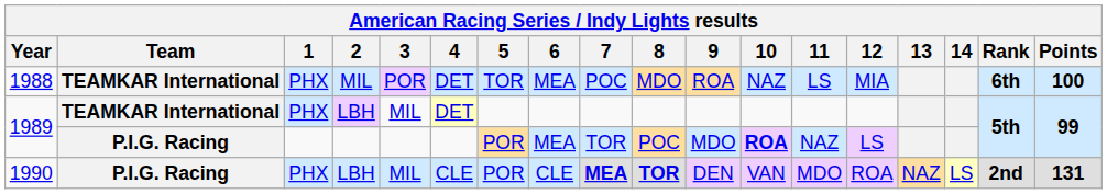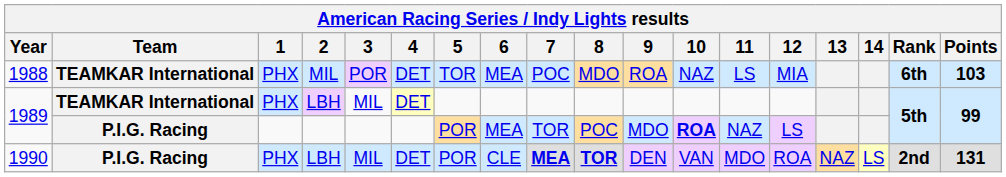1988 | Points: 100 -> 103
1990 | 4: CLE -> DET
